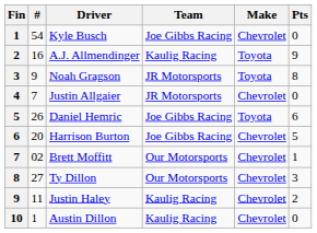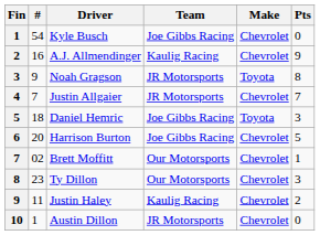A.J. Allmendinger | Make: Toyota -> Chevrolet
Justin Allgaier | Pts: 0 -> 7
Daniel Hemric | #: 26 -> 18
Daniel Hemric | Pts: 6 -> 3
Ty Dillon | #: 27 -> 23
Austin Dillon | Team: Kaulig Racing -> JR Motorsports
